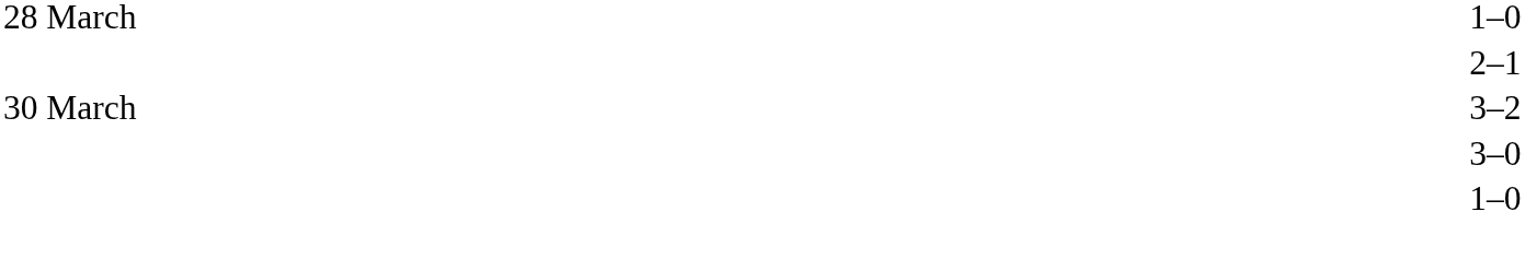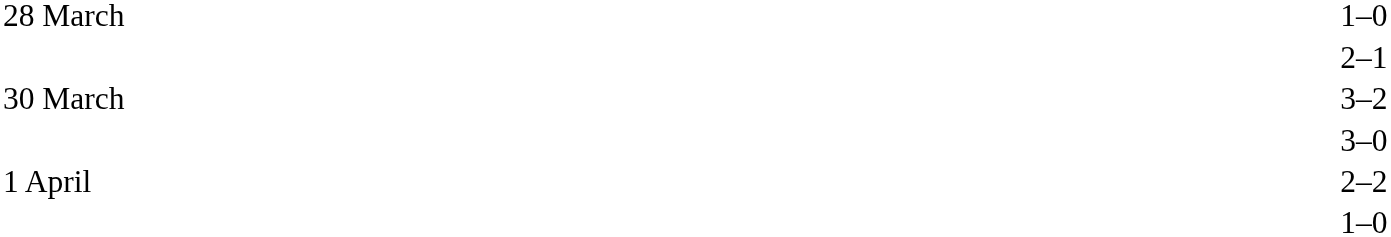+ row: 1 April | 2–2
